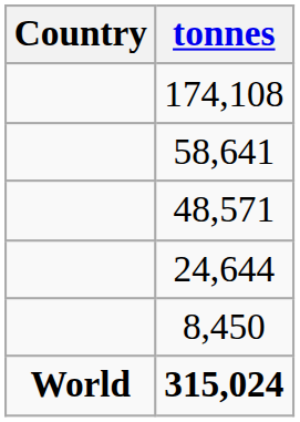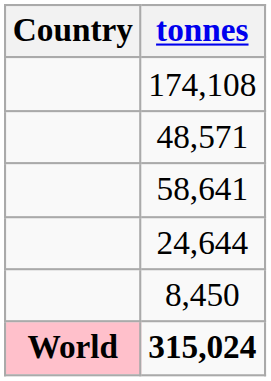rows swapped: 58,641 <-> 48,571
315,024 | Country: no background -> pink background
